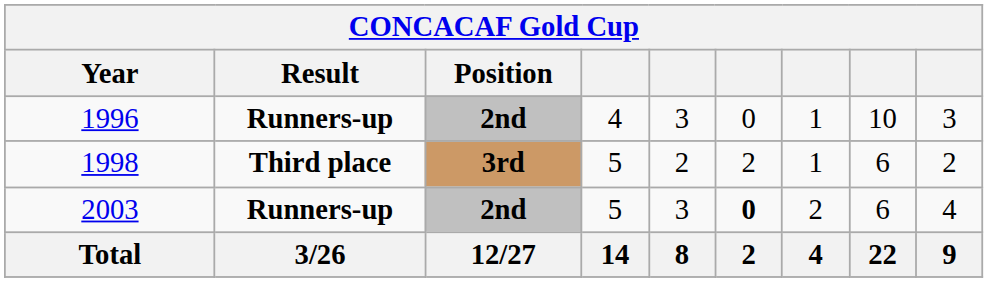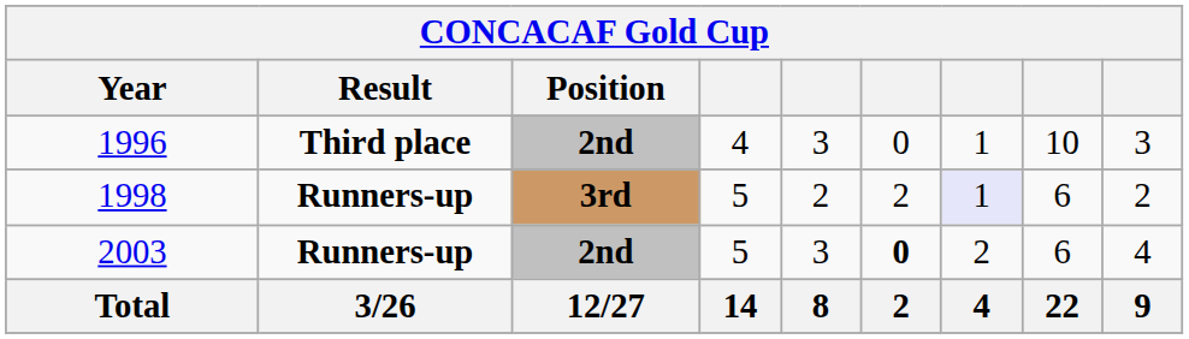1996 | Result: Runners-up -> Third place
1998 | Result: Third place -> Runners-up
1998 | column 7: no background -> lavender background
